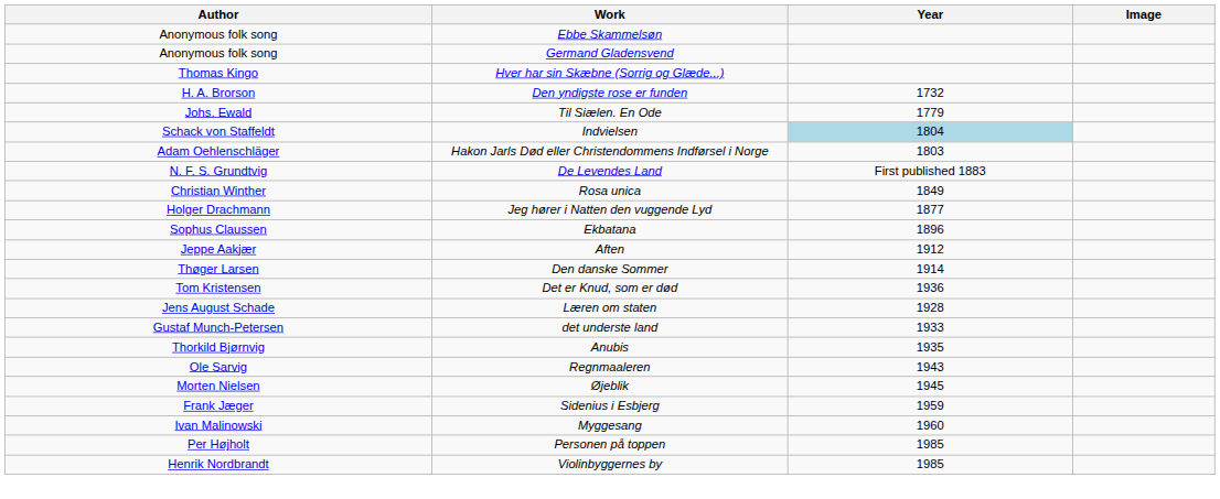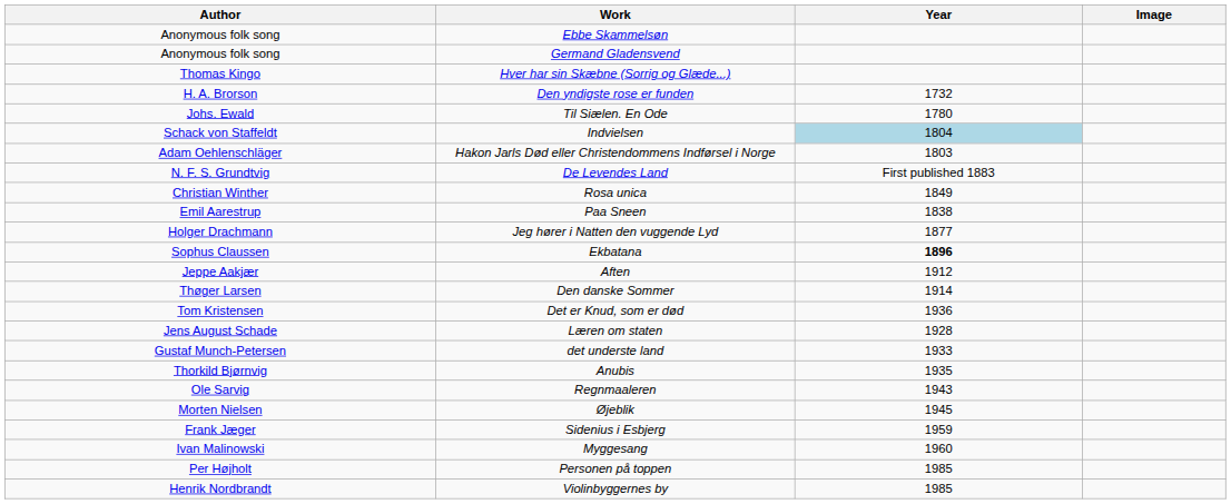Til Siælen. En Ode | Year: 1779 -> 1780
+ row: Emil Aarestrup | Paa Sneen | 1838
Ekbatana | Year: normal -> bold
